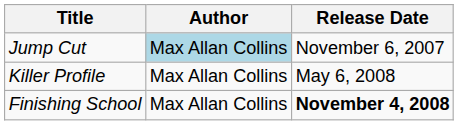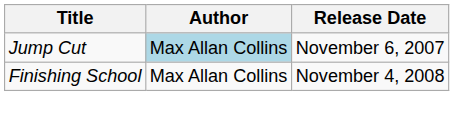- row: Killer Profile | Max Allan Collins | May 6, 2008
Finishing School | Release Date: bold -> normal
